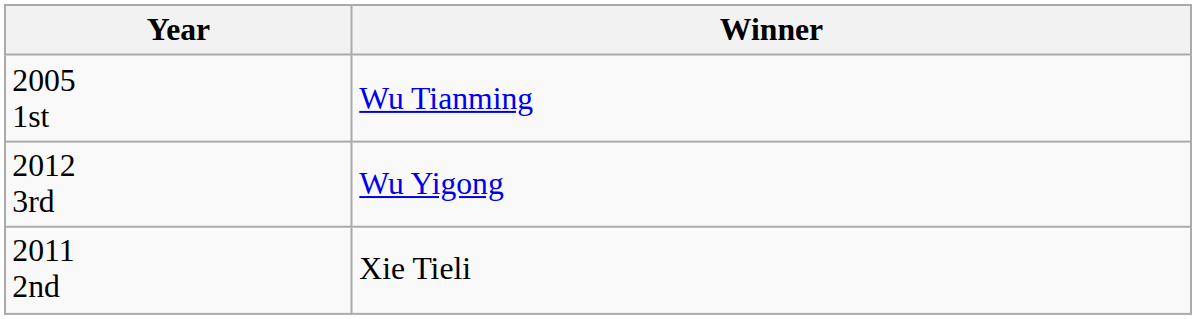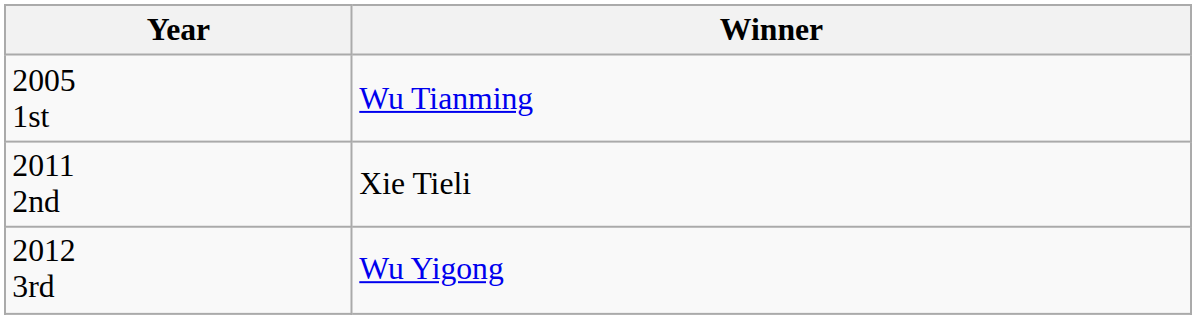rows swapped: 2011 2nd <-> 2012 3rd
